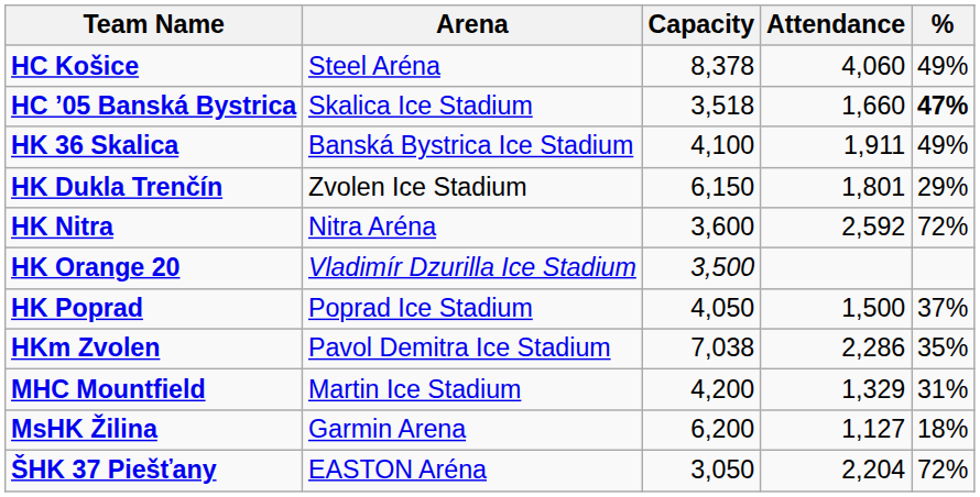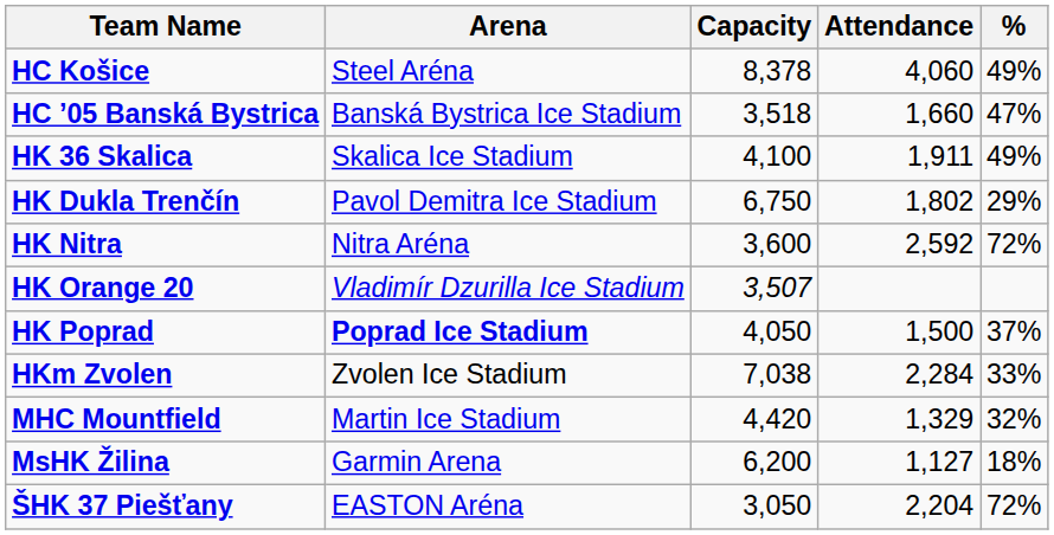HC ’05 Banská Bystrica | Arena: Skalica Ice Stadium -> Banská Bystrica Ice Stadium
HC ’05 Banská Bystrica | %: bold -> normal
HK 36 Skalica | Arena: Banská Bystrica Ice Stadium -> Skalica Ice Stadium
HK Dukla Trenčín | Arena: Zvolen Ice Stadium -> Pavol Demitra Ice Stadium
HK Dukla Trenčín | Capacity: 6,150 -> 6,750
HK Dukla Trenčín | Attendance: 1,801 -> 1,802
HK Orange 20 | Capacity: 3,500 -> 3,507
HK Poprad | Arena: normal -> bold
HKm Zvolen | Arena: Pavol Demitra Ice Stadium -> Zvolen Ice Stadium
HKm Zvolen | Attendance: 2,286 -> 2,284
HKm Zvolen | %: 35% -> 33%
MHC Mountfield | Capacity: 4,200 -> 4,420
MHC Mountfield | %: 31% -> 32%
